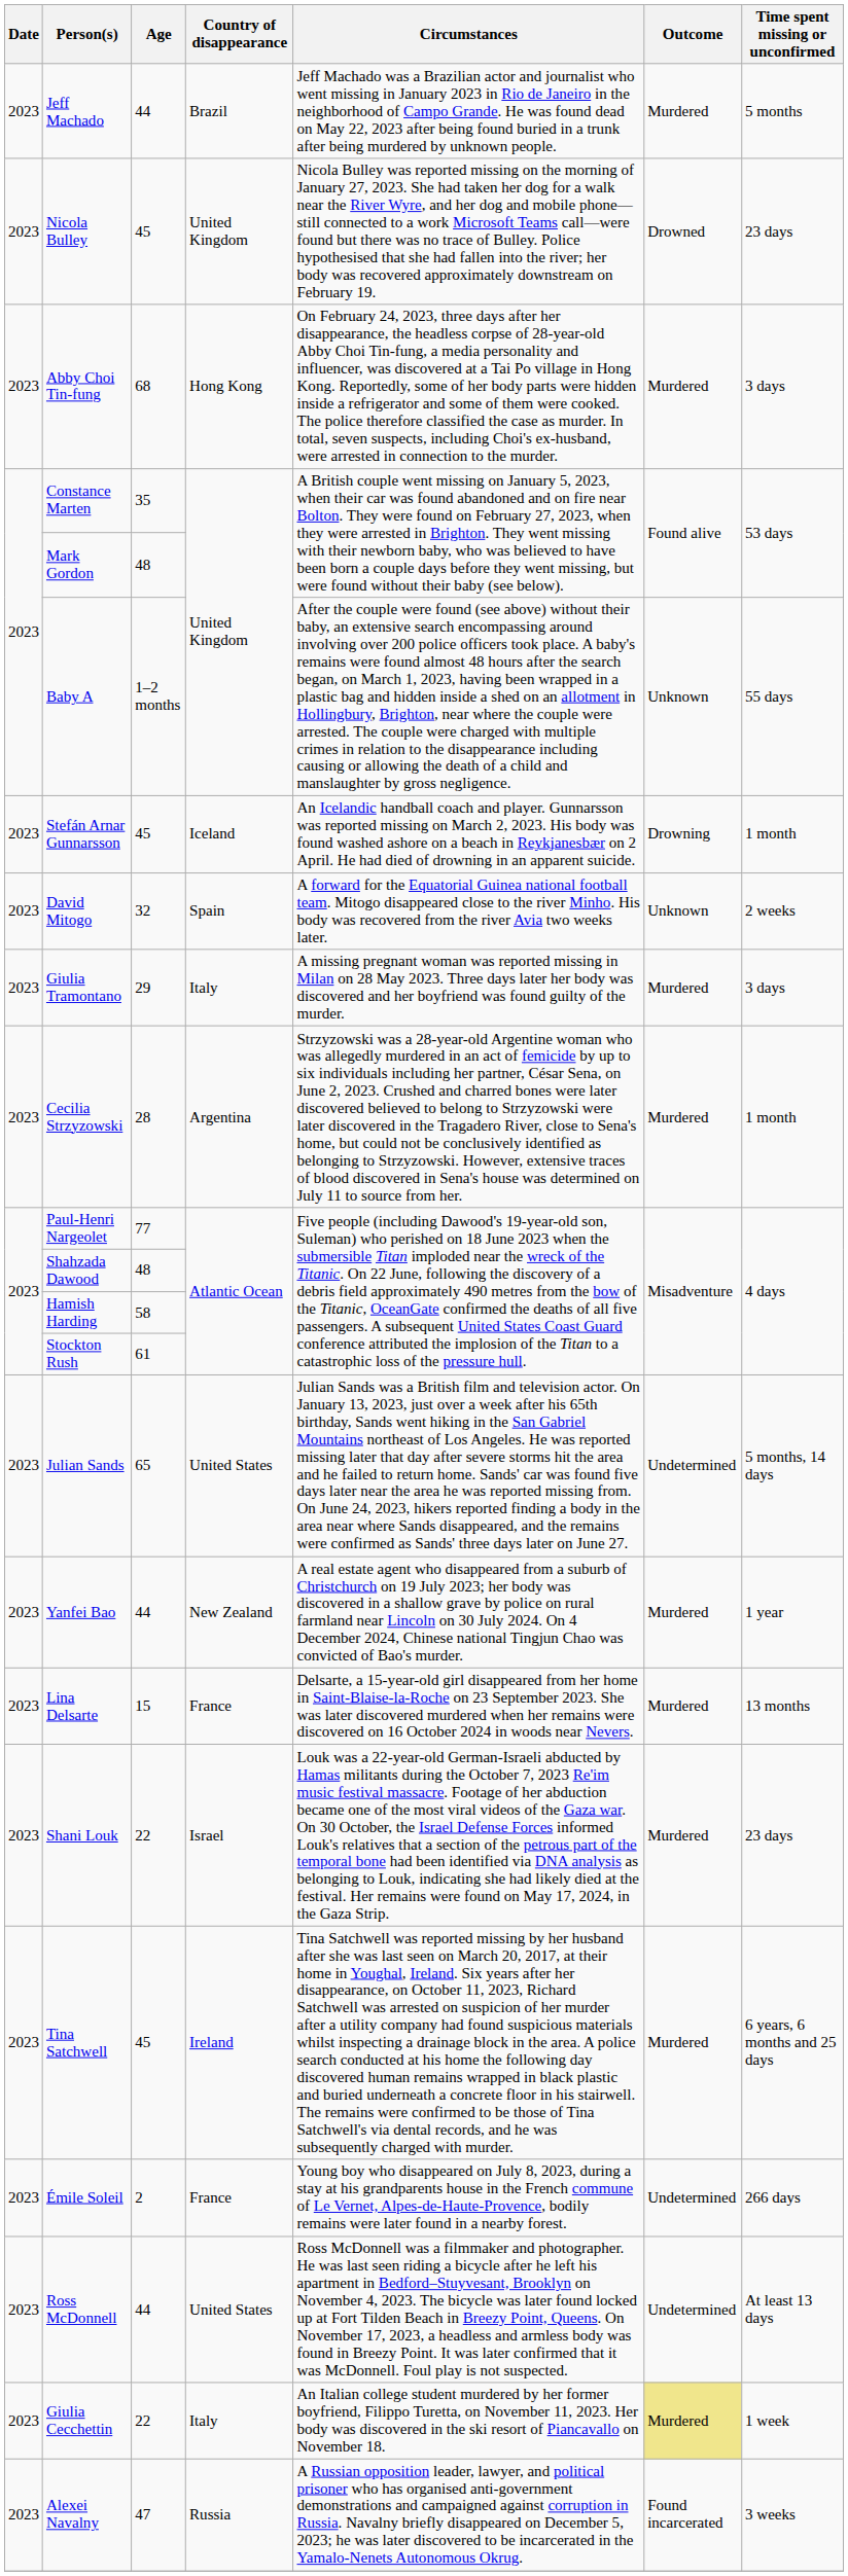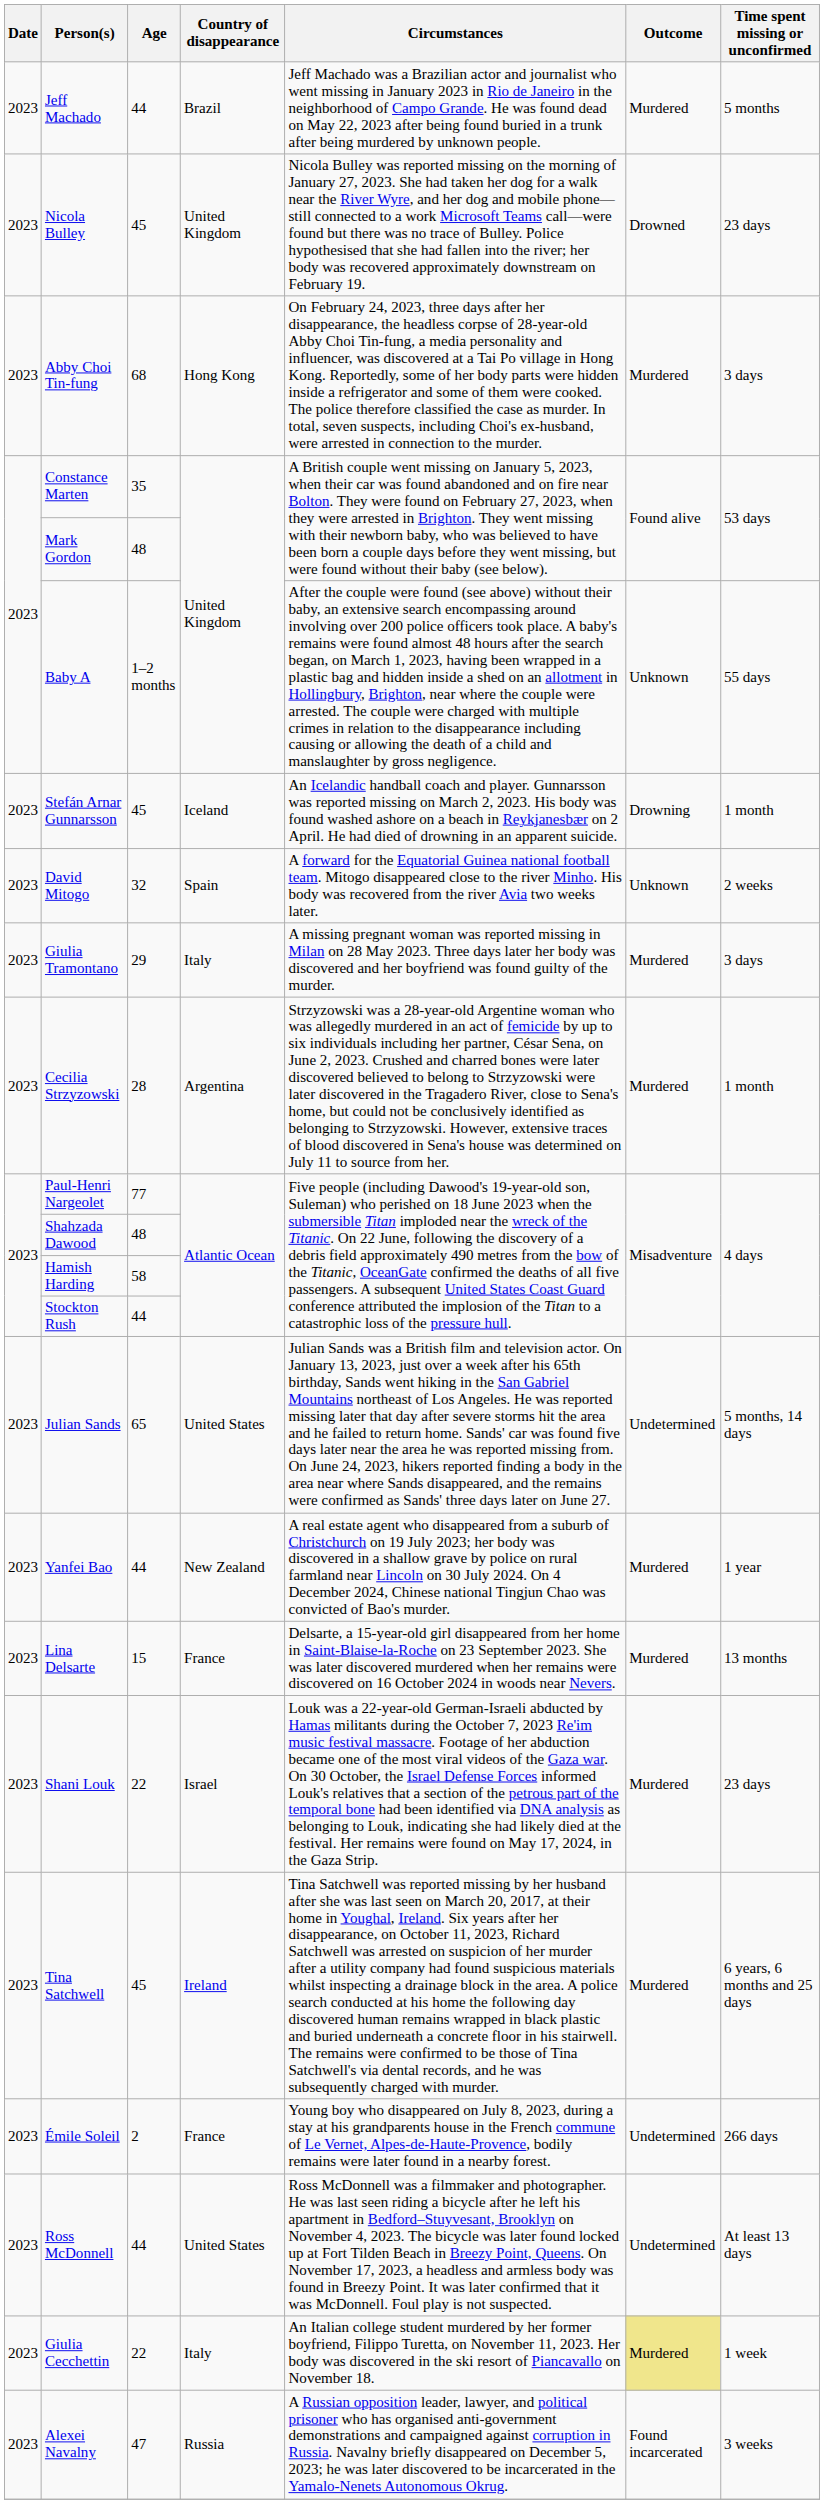Stockton Rush | Age: 61 -> 44
